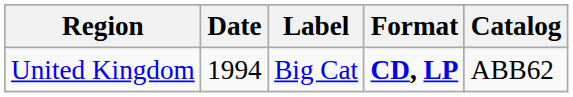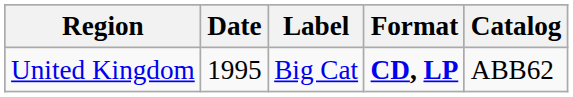United Kingdom | Date: 1994 -> 1995
